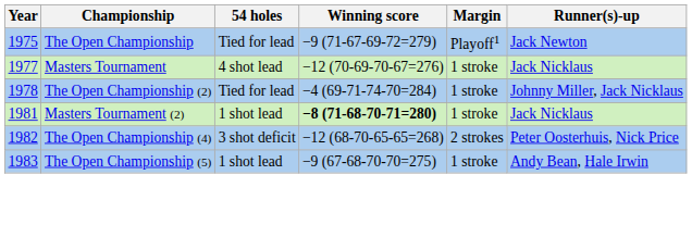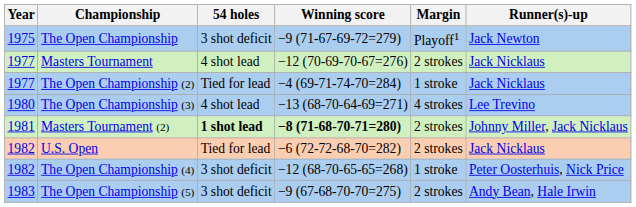The Open Championship | 54 holes: Tied for lead -> 3 shot deficit
Masters Tournament | Margin: 1 stroke -> 2 strokes
The Open Championship (2) | Year: 1978 -> 1977
The Open Championship (2) | Runner(s)-up: Johnny Miller, Jack Nicklaus -> Jack Nicklaus
+ row: 1980 | The Open Championship (3) | 4 shot lead | −13 (68-70-64-69=271) | 4 strokes | Lee Trevino
Masters Tournament (2) | 54 holes: normal -> bold
Masters Tournament (2) | Margin: 1 stroke -> 2 strokes
Masters Tournament (2) | Runner(s)-up: Jack Nicklaus -> Johnny Miller, Jack Nicklaus
+ row: 1982 | U.S. Open | Tied for lead | −6 (72-72-68-70=282) | 2 strokes | Jack Nicklaus
The Open Championship (4) | Margin: 2 strokes -> 1 stroke
The Open Championship (5) | 54 holes: 1 shot lead -> 3 shot deficit
The Open Championship (5) | Margin: 1 stroke -> 2 strokes
